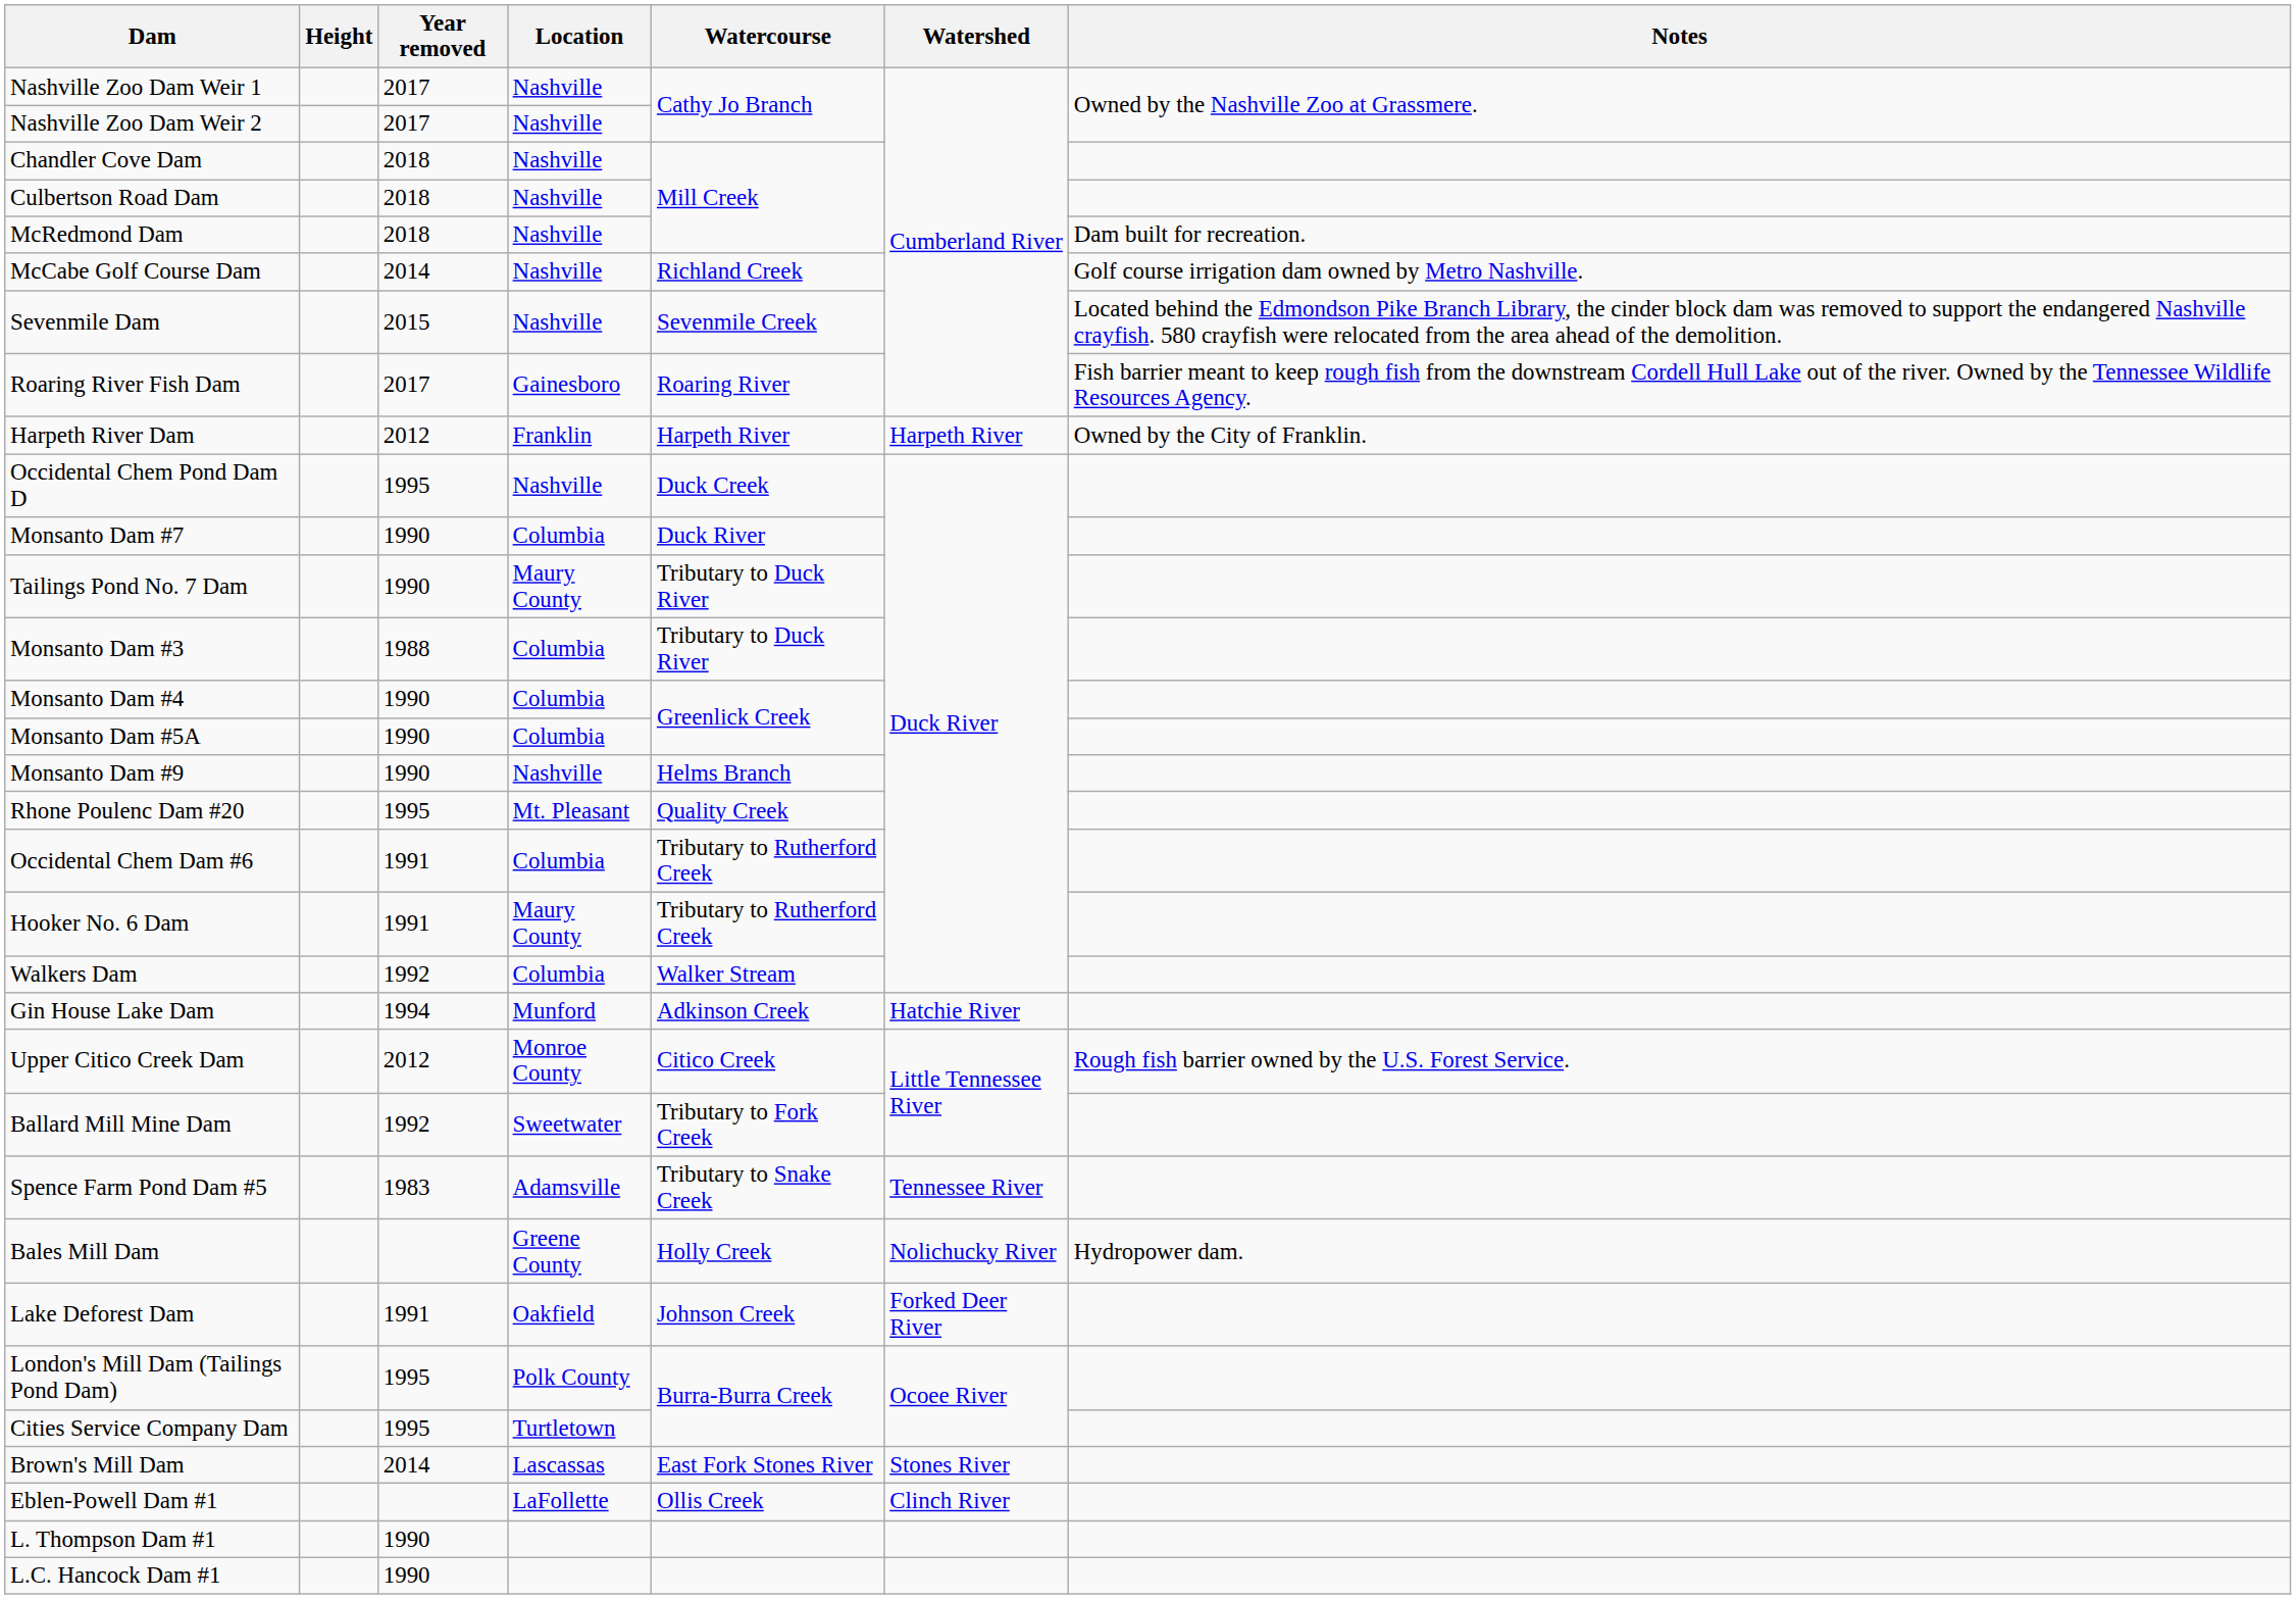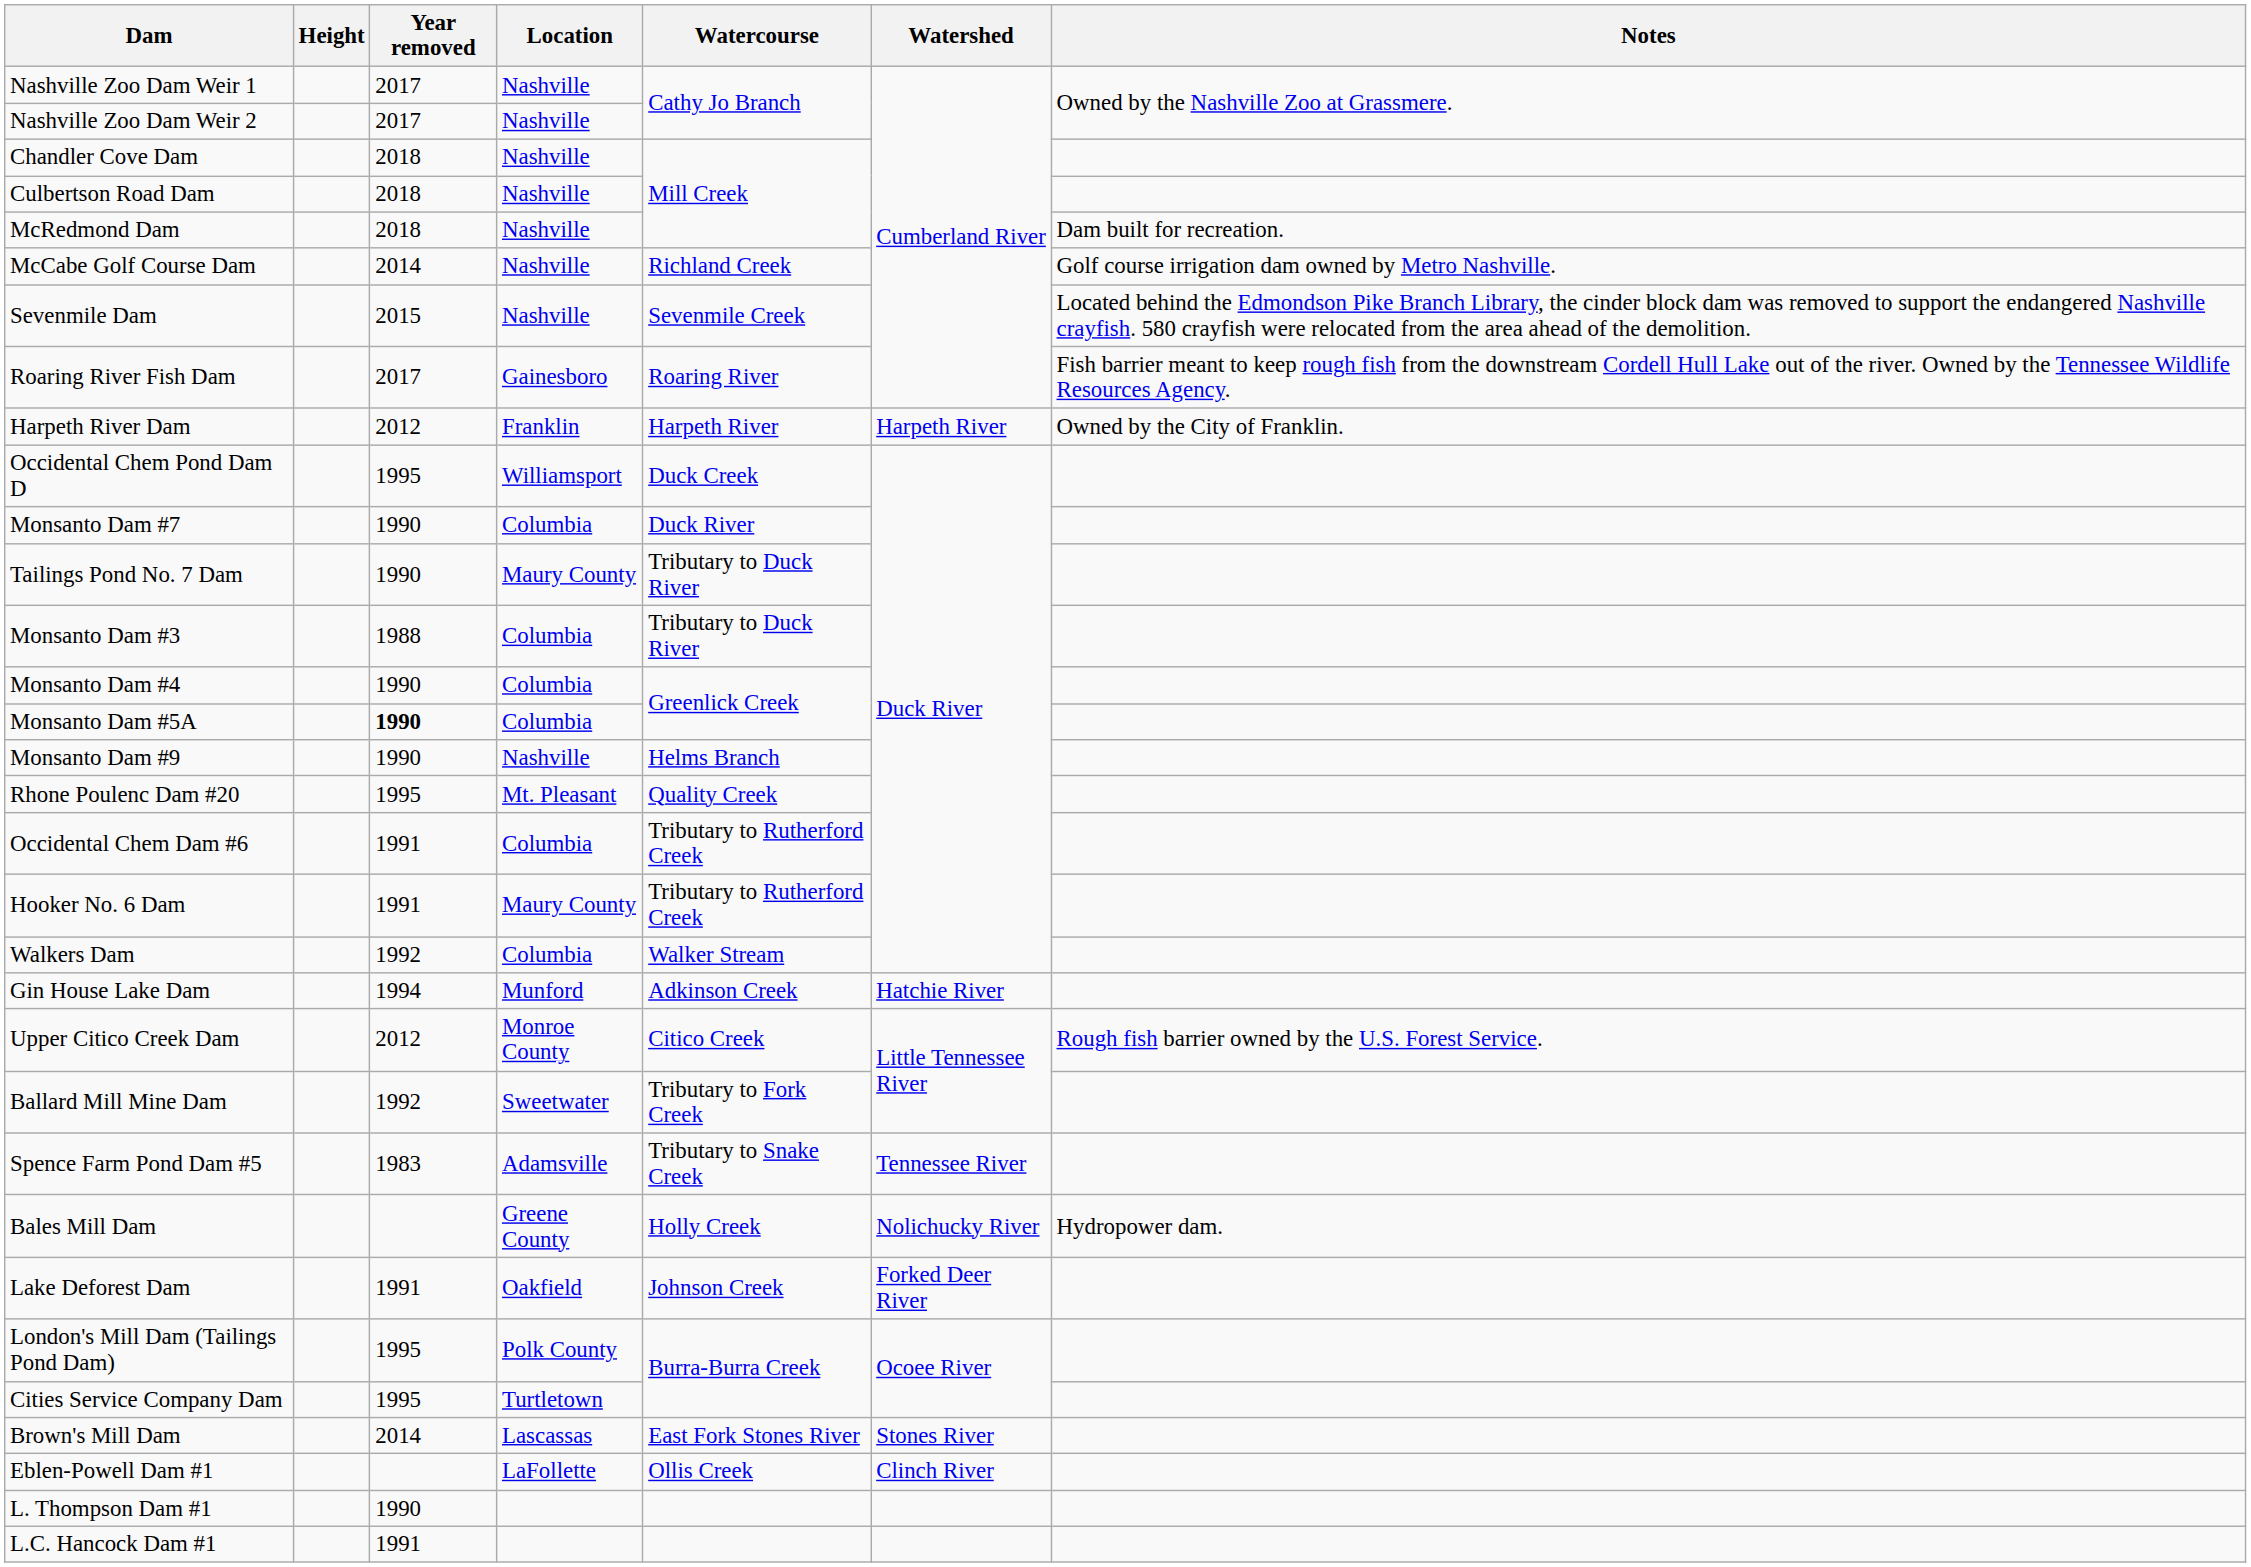Occidental Chem Pond Dam D | Location: Nashville -> Williamsport
Monsanto Dam #5A | Year removed: normal -> bold
L.C. Hancock Dam #1 | Year removed: 1990 -> 1991
